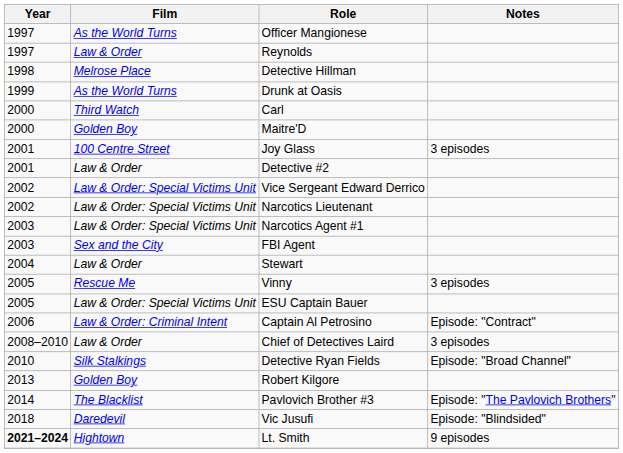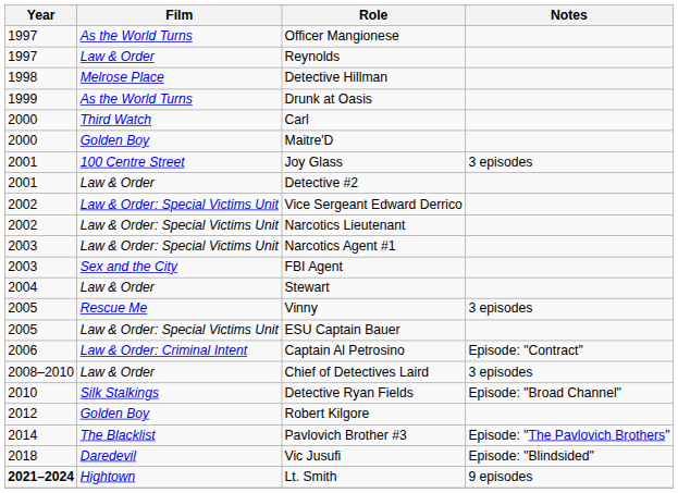Robert Kilgore | Year: 2013 -> 2012
